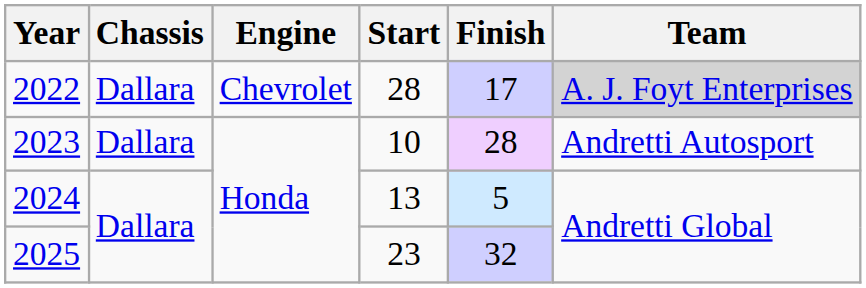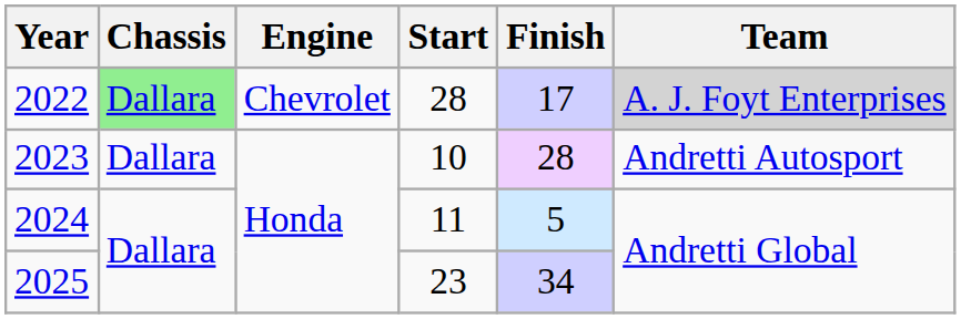2022 | Chassis: no background -> lightgreen background
2024 | Start: 13 -> 11
2025 | Finish: 32 -> 34
